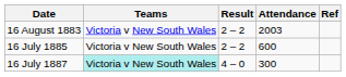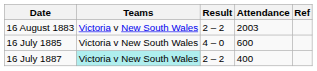16 July 1885 | Result: 2 – 2 -> 4 – 0
16 July 1887 | Result: 4 – 0 -> 2 – 2
16 July 1887 | Attendance: 300 -> 400
